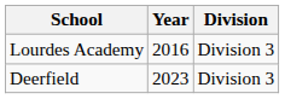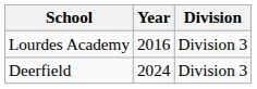Deerfield | Year: 2023 -> 2024
